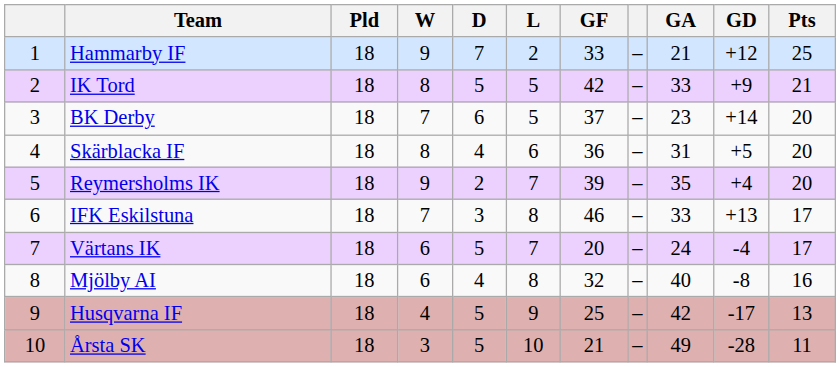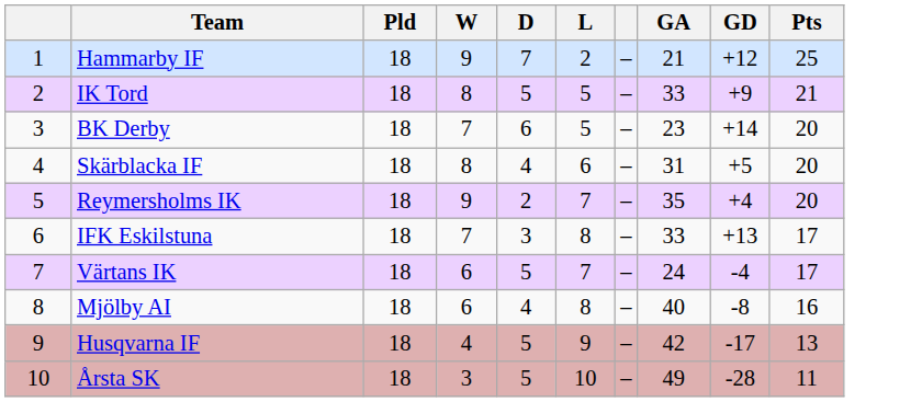- column: GF | 33 | 42 | 37 | 36 | 39 | 46 | 20 | 32 | 25 | 21
